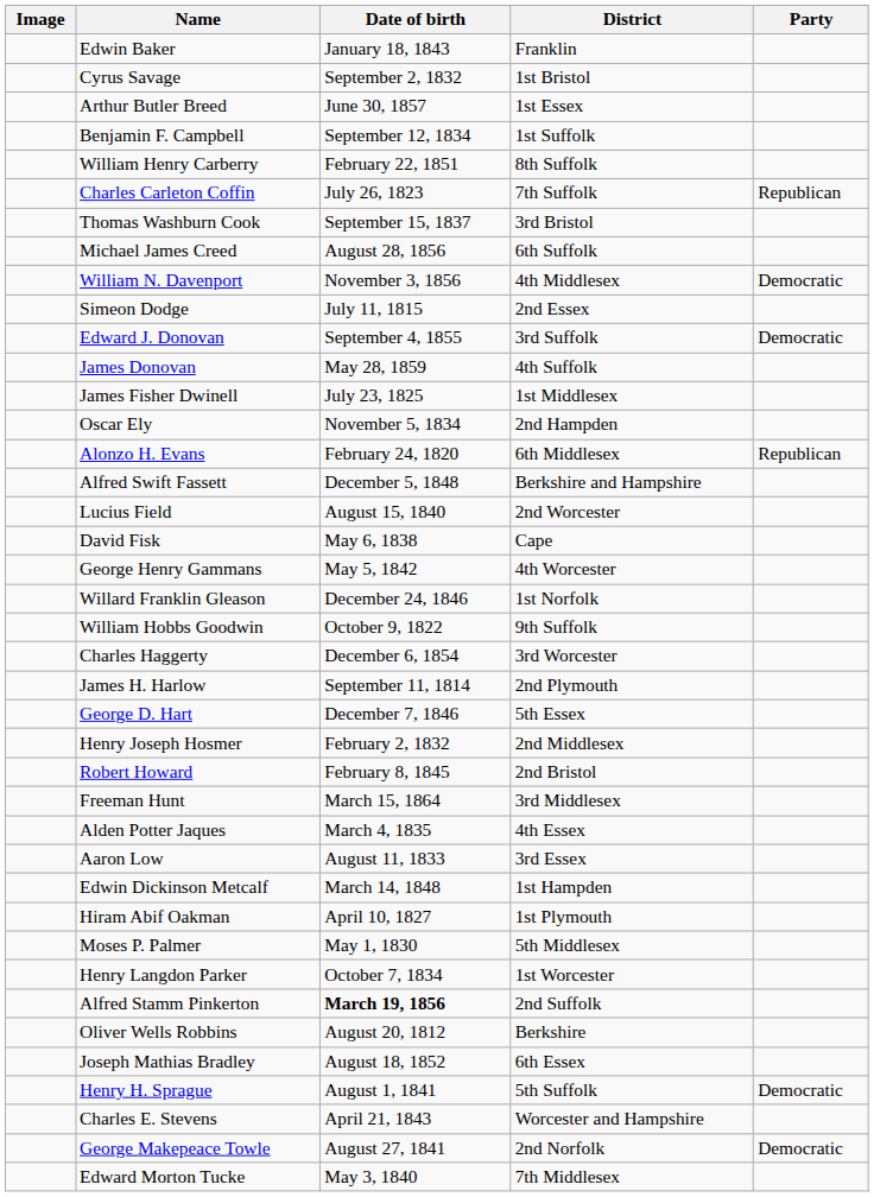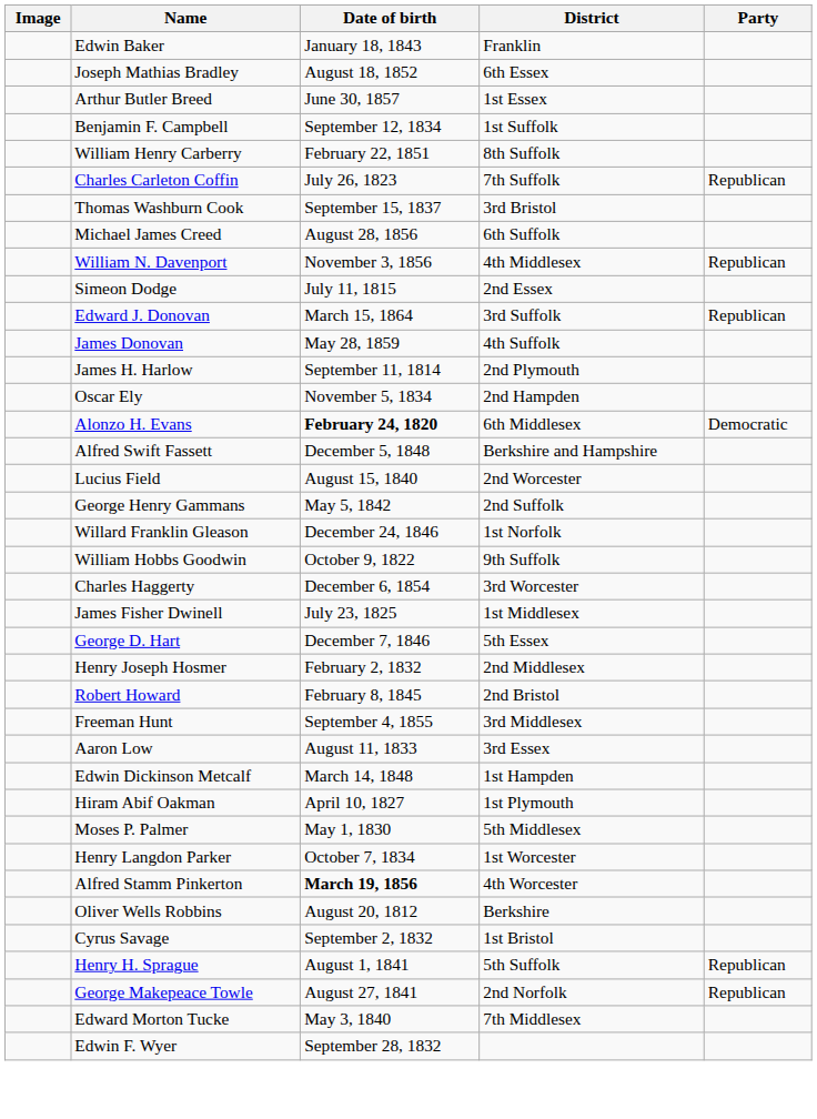rows swapped: Joseph Mathias Bradley <-> Cyrus Savage
William N. Davenport | Party: Democratic -> Republican
Edward J. Donovan | Date of birth: September 4, 1855 -> March 15, 1864
Edward J. Donovan | Party: Democratic -> Republican
rows swapped: James Fisher Dwinell <-> James H. Harlow
Alonzo H. Evans | Date of birth: normal -> bold
Alonzo H. Evans | Party: Republican -> Democratic
- row: David Fisk | May 6, 1838 | Cape
George Henry Gammans | District: 4th Worcester -> 2nd Suffolk
Freeman Hunt | Date of birth: March 15, 1864 -> September 4, 1855
- row: Alden Potter Jaques | March 4, 1835 | 4th Essex
Alfred Stamm Pinkerton | District: 2nd Suffolk -> 4th Worcester
Henry H. Sprague | Party: Democratic -> Republican
- row: Charles E. Stevens | April 21, 1843 | Worcester and Hampshire
George Makepeace Towle | Party: Democratic -> Republican
+ row: Edwin F. Wyer | September 28, 1832
